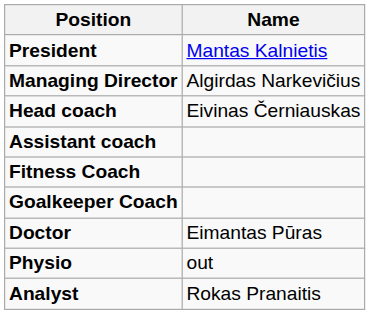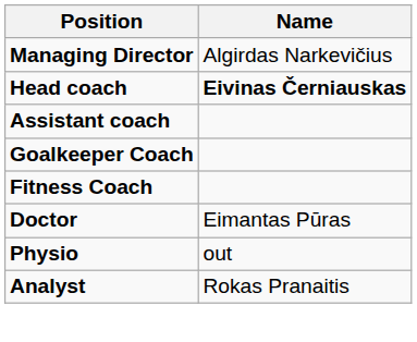- row: President | Mantas Kalnietis
Head coach | Name: normal -> bold
rows swapped: Goalkeeper Coach <-> Fitness Coach
